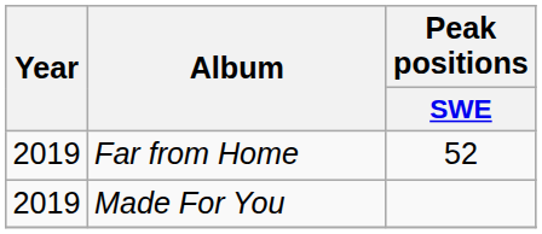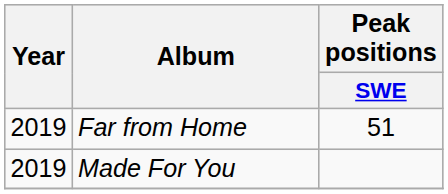Far from Home | Peak positions / SWE: 52 -> 51
